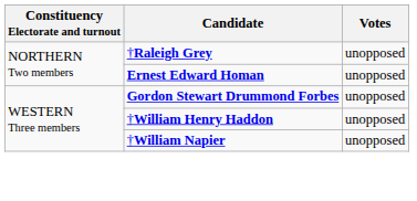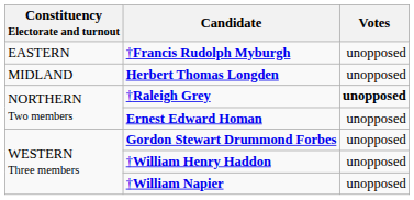+ row: EASTERN | †Francis Rudolph Myburgh | unopposed
+ row: MIDLAND | Herbert Thomas Longden | unopposed
†Raleigh Grey | Votes: normal -> bold
